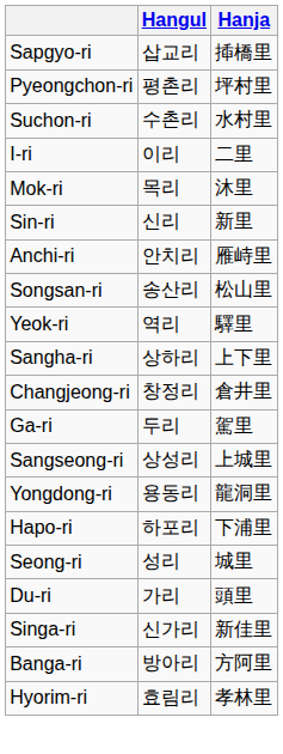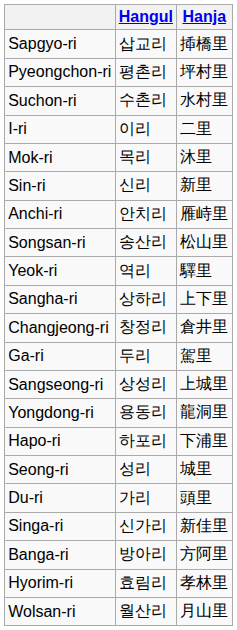+ row: Wolsan-ri | 월산리 | 月山里
